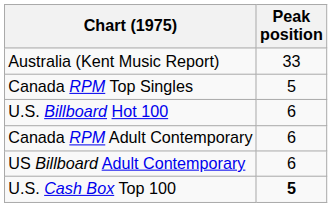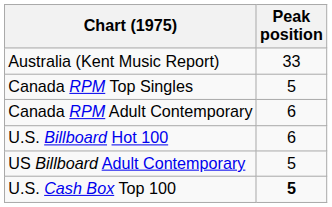rows swapped: Canada RPM Adult Contemporary <-> U.S. Billboard Hot 100
US Billboard Adult Contemporary | Peak position: 6 -> 5
